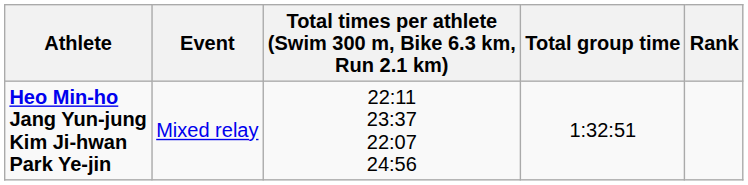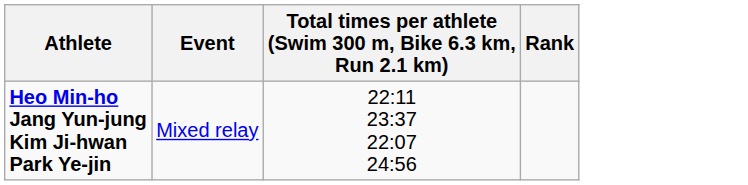- column: Total group time | 1:32:51
